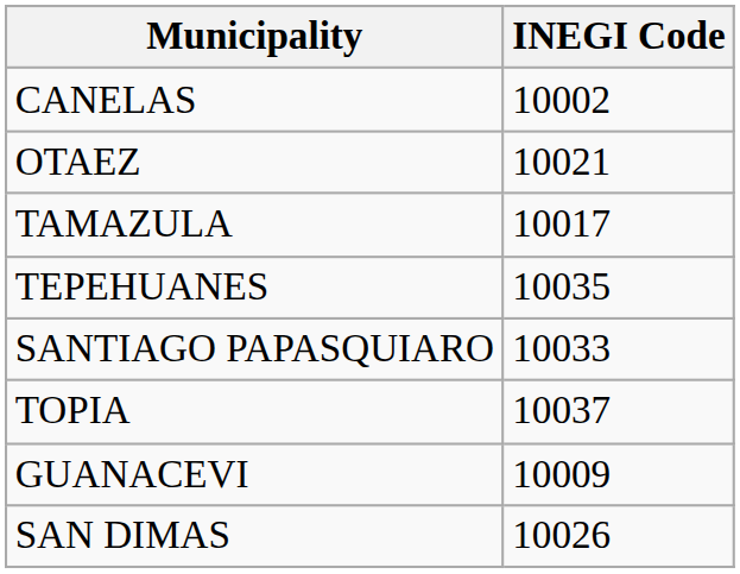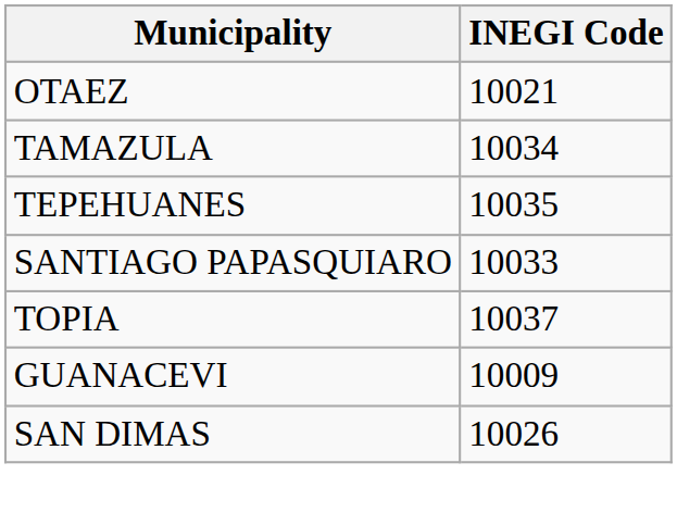- row: CANELAS | 10002
TAMAZULA | INEGI Code: 10017 -> 10034
